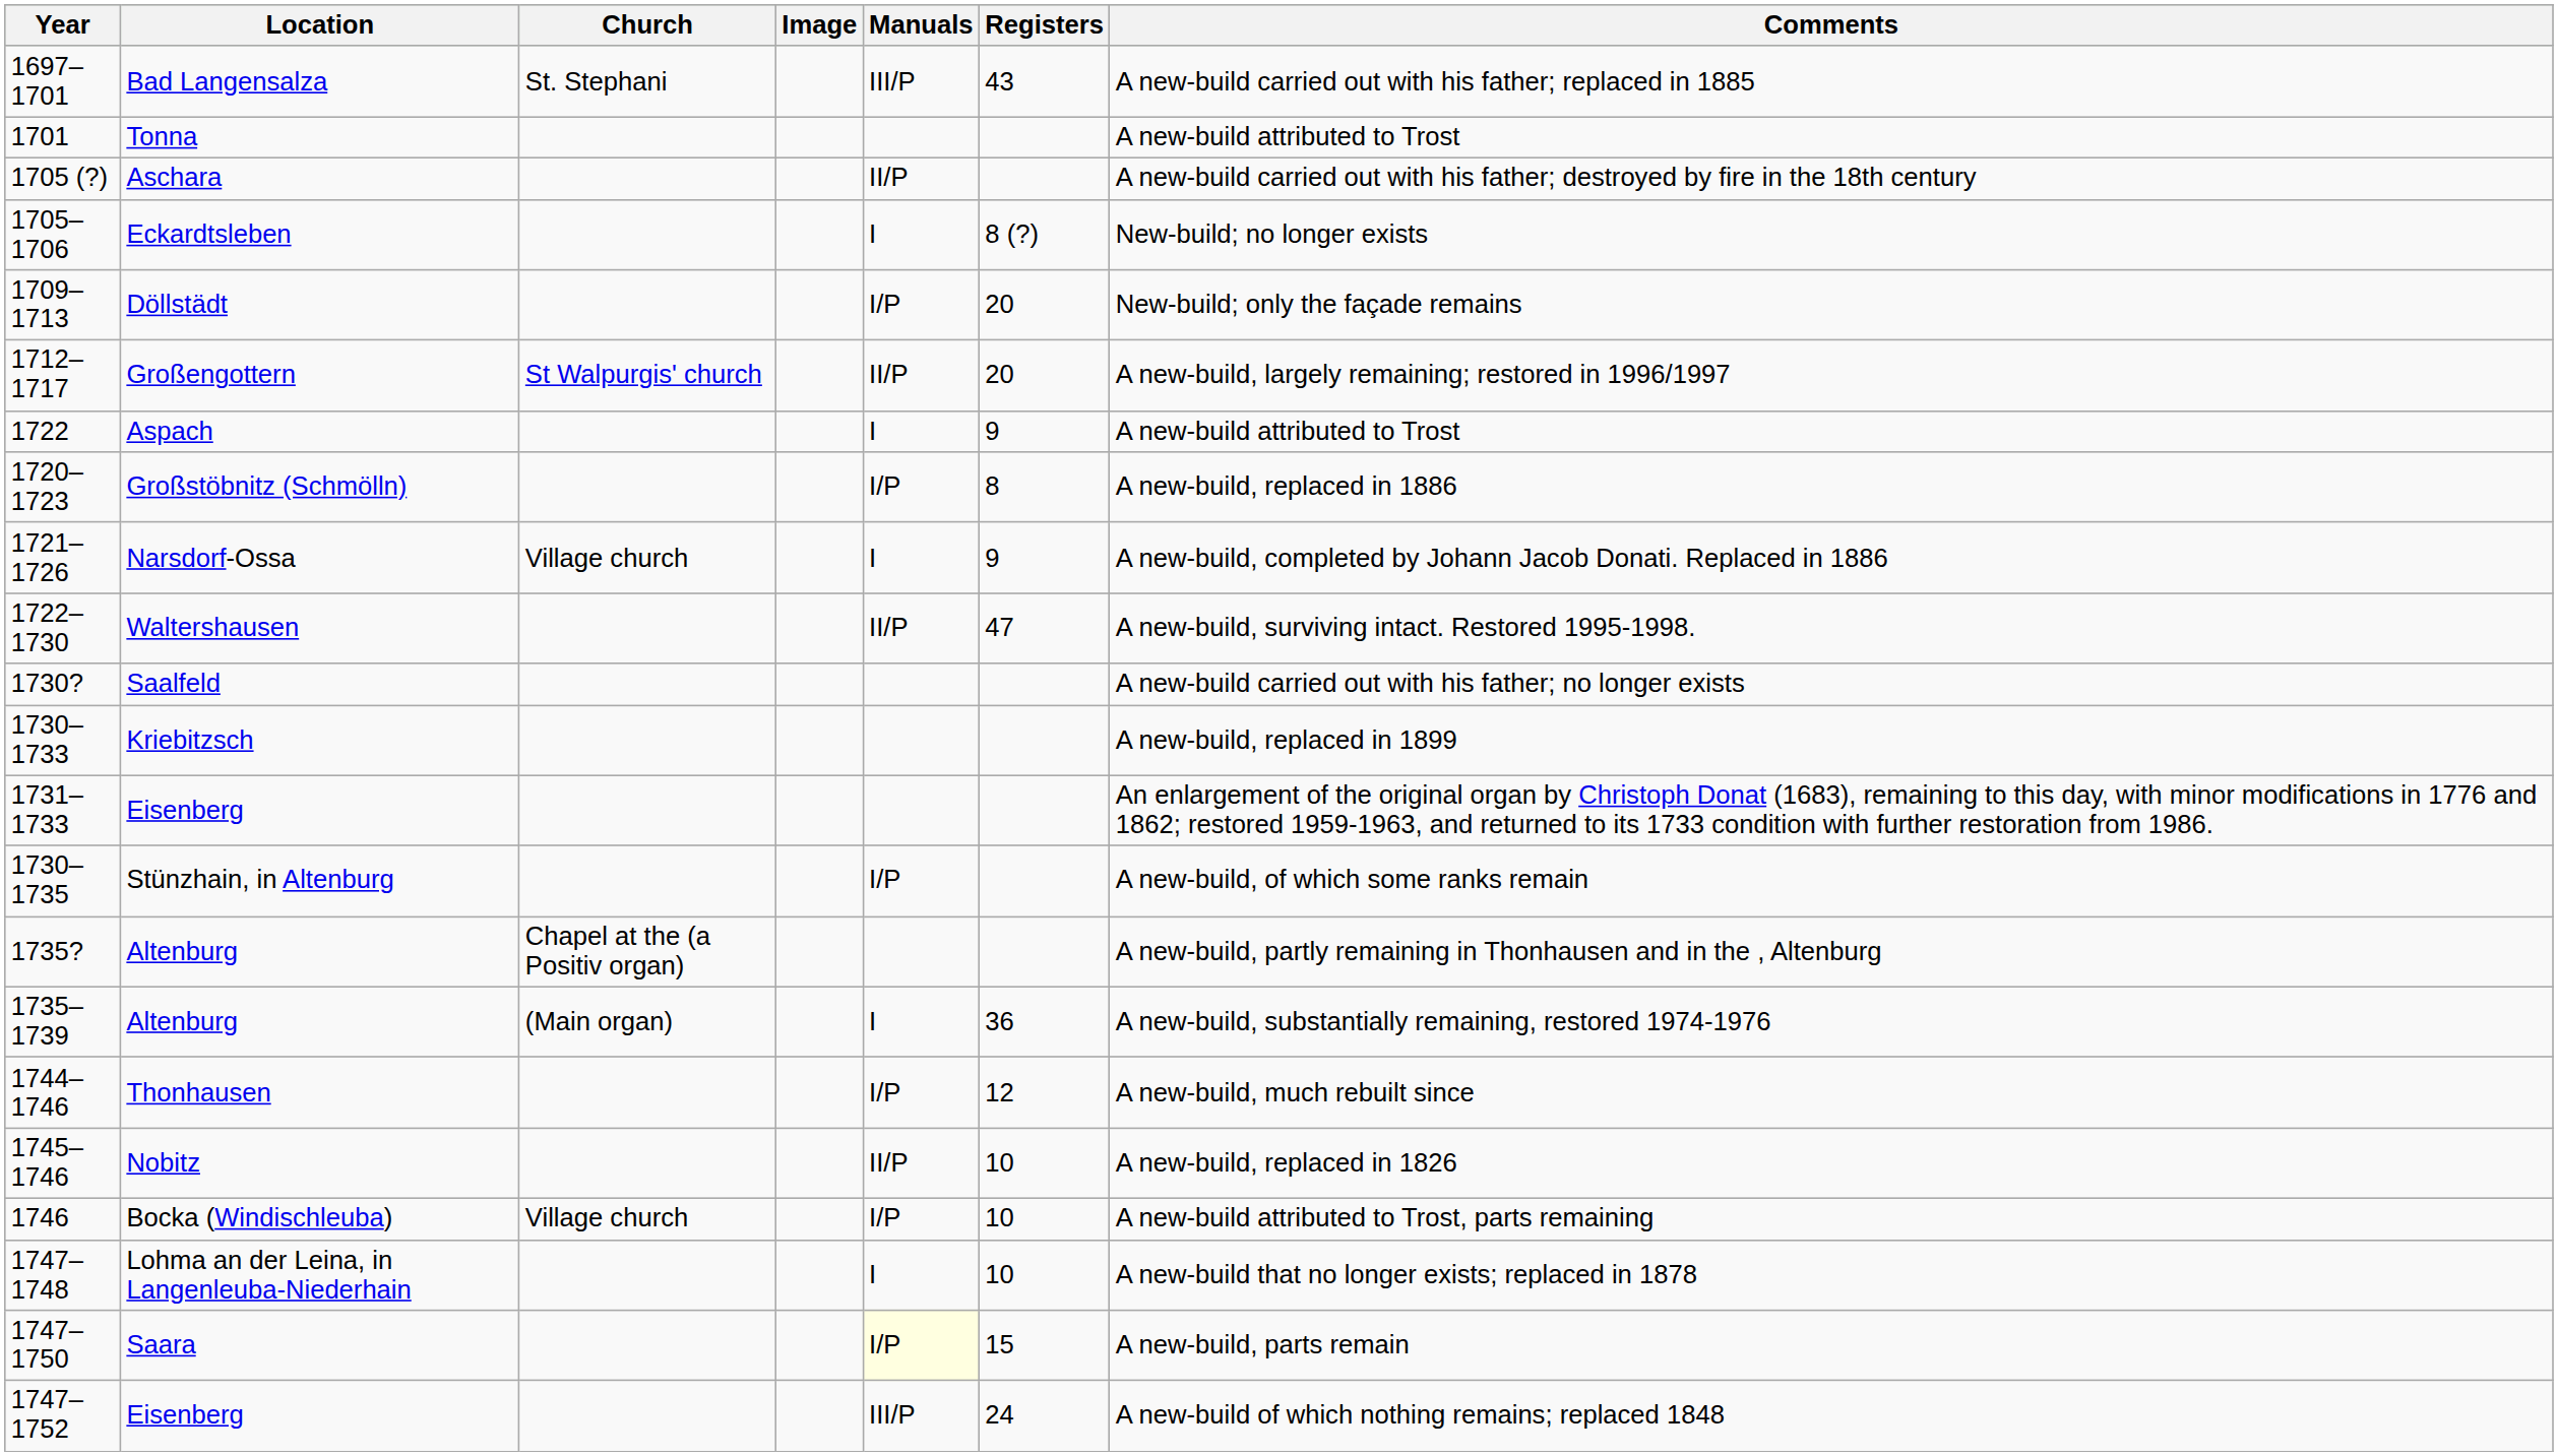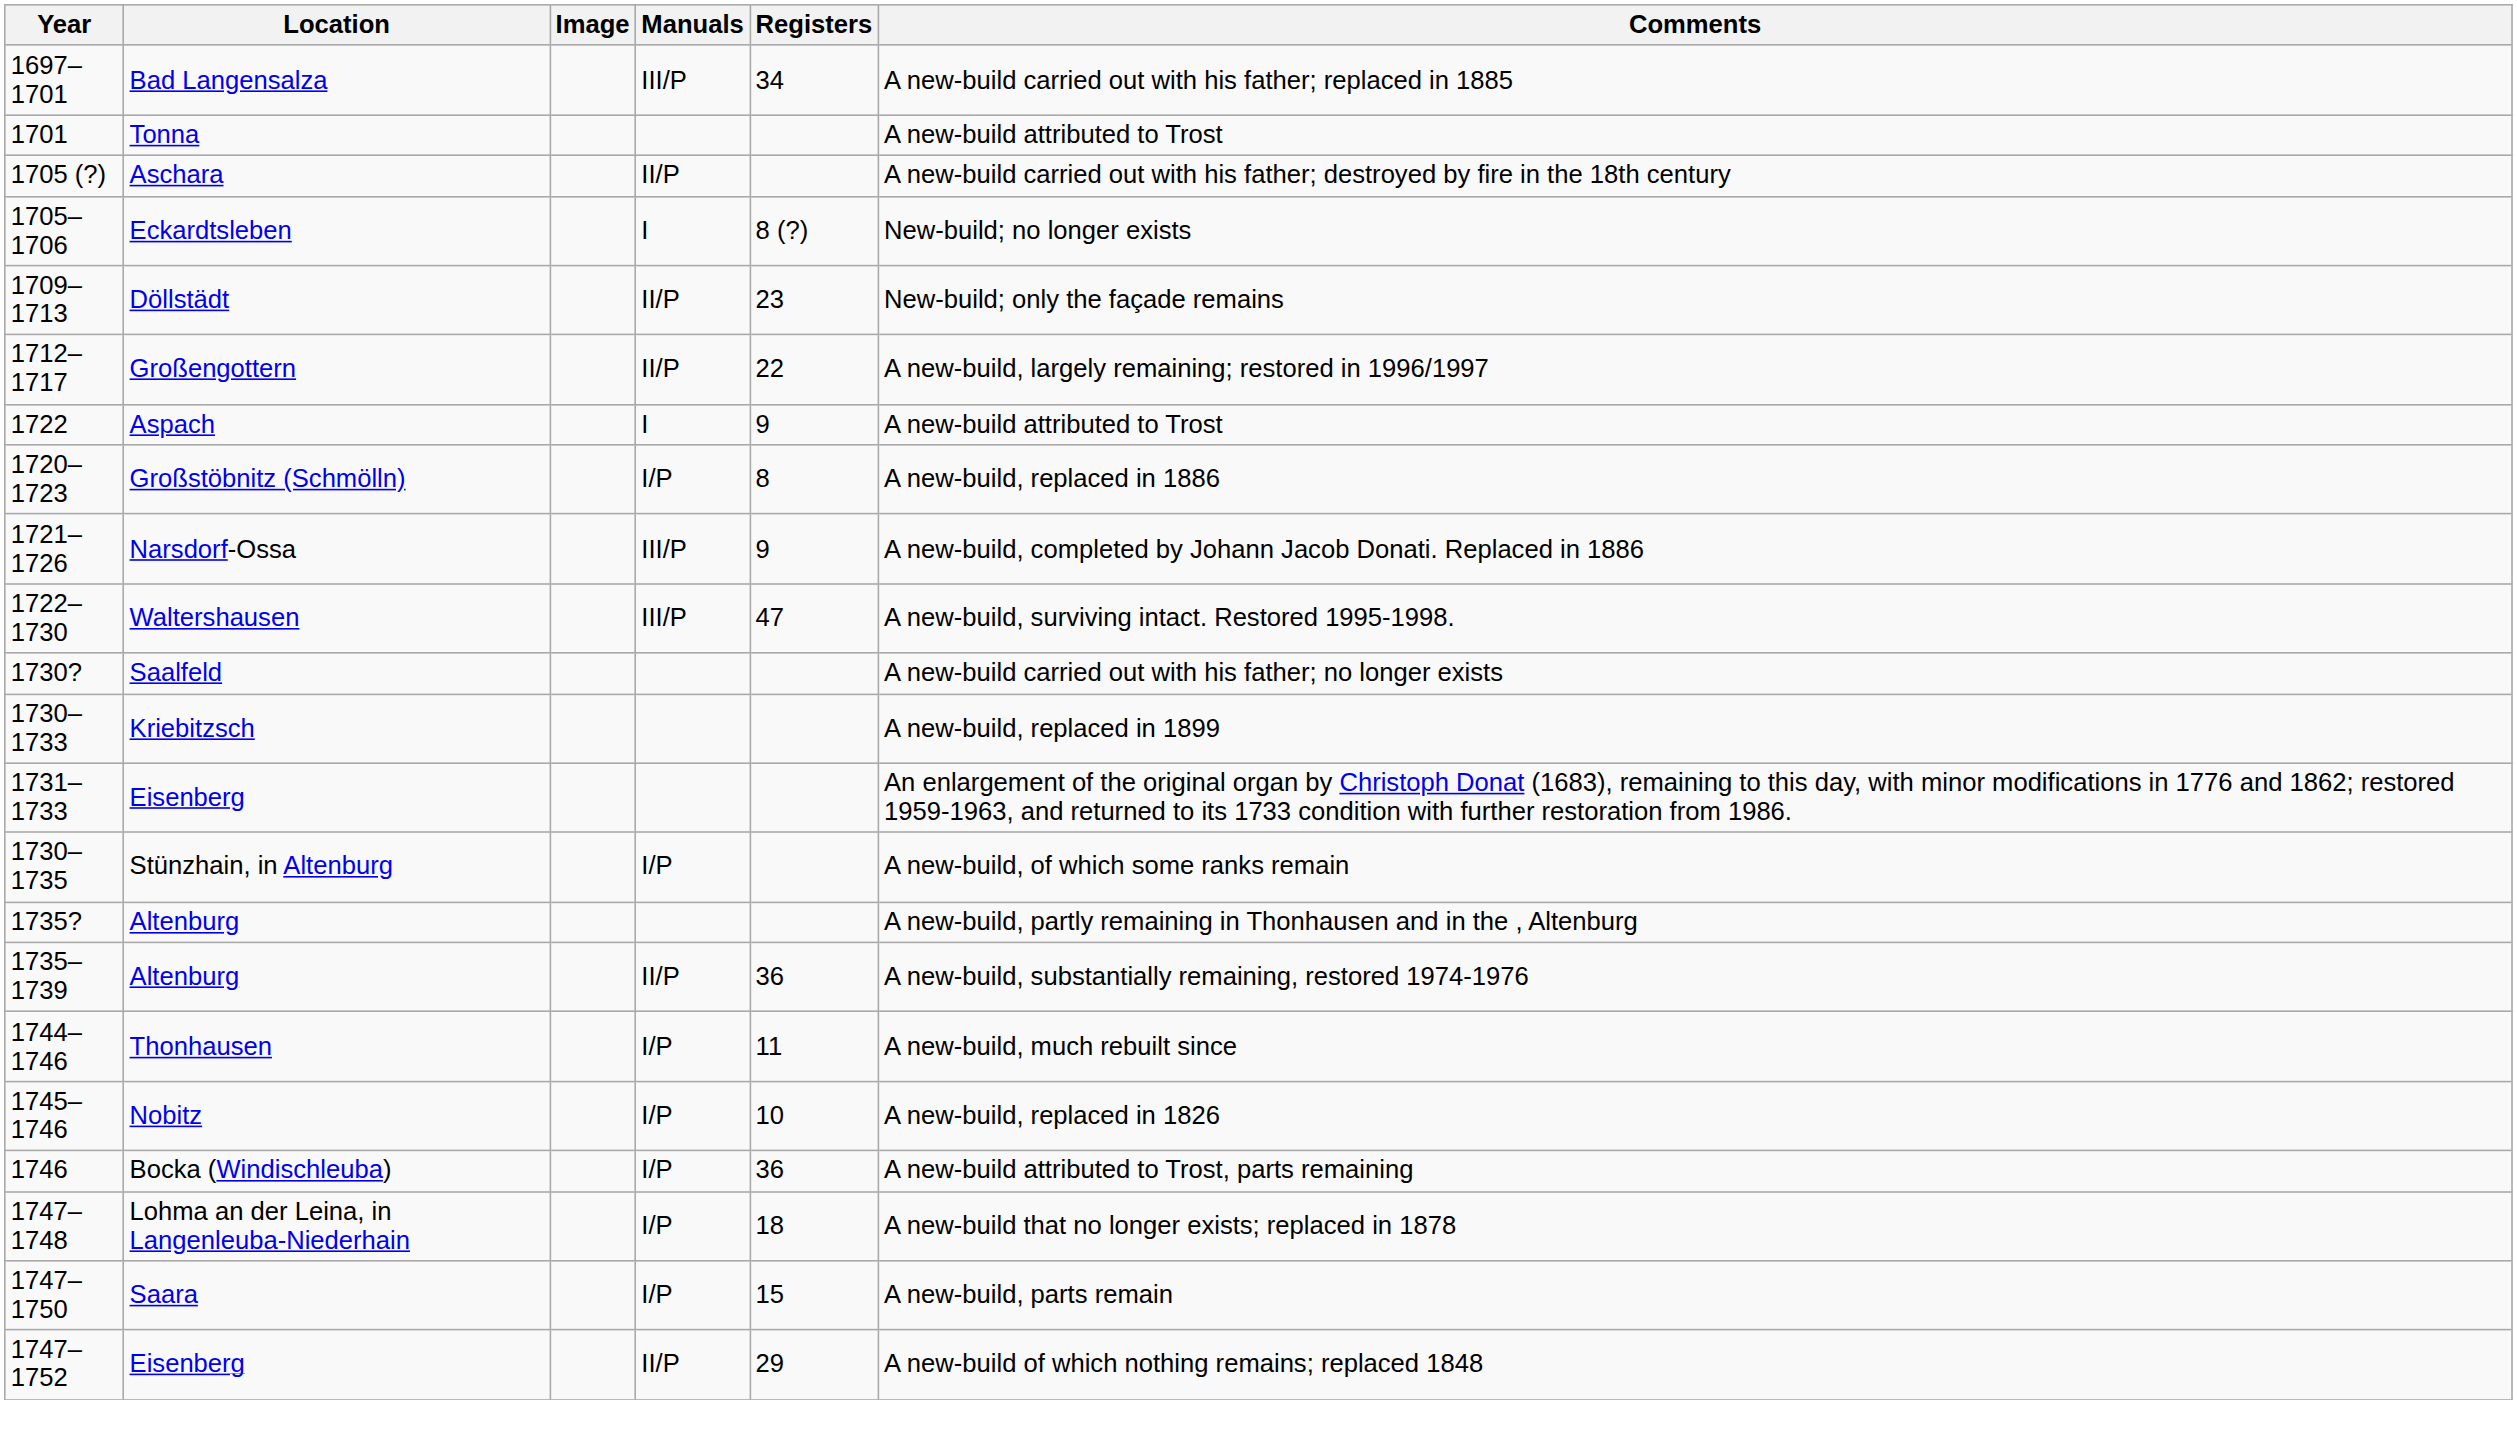- column: Church | St. Stephani | St Walpurgis' church | Village church | Chapel at the (a Positiv organ) | (Main organ) | Village church
Bad Langensalza | Registers: 43 -> 34
Döllstädt | Manuals: I/P -> II/P
Döllstädt | Registers: 20 -> 23
Großengottern | Registers: 20 -> 22
Narsdorf-Ossa | Manuals: I -> III/P
Waltershausen | Manuals: II/P -> III/P
1735–1739 / Altenburg | Manuals: I -> II/P
Thonhausen | Registers: 12 -> 11
Nobitz | Manuals: II/P -> I/P
Bocka (Windischleuba) | Registers: 10 -> 36
Lohma an der Leina, in Langenleuba-Niederhain | Manuals: I -> I/P
Lohma an der Leina, in Langenleuba-Niederhain | Registers: 10 -> 18
Saara | Manuals: lightyellow background -> no background
1747–1752 / Eisenberg | Manuals: III/P -> II/P
1747–1752 / Eisenberg | Registers: 24 -> 29
